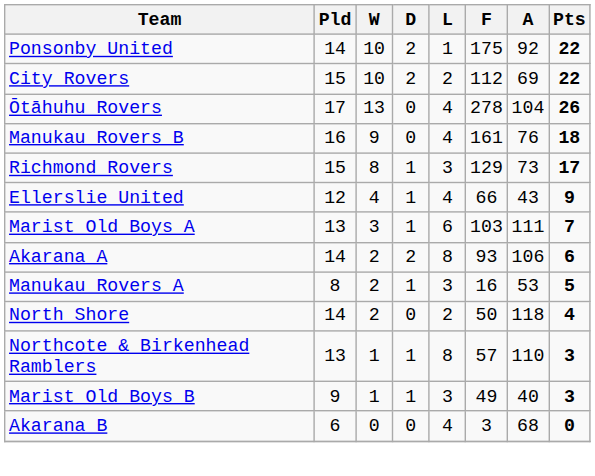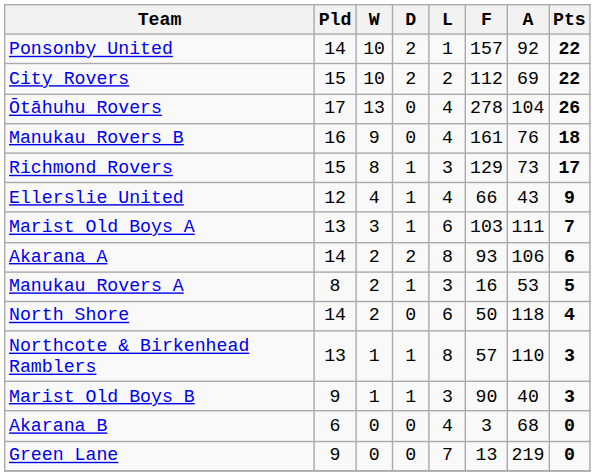Ponsonby United | F: 175 -> 157
North Shore | L: 2 -> 6
Marist Old Boys B | F: 49 -> 90
+ row: Green Lane | 9 | 0 | 0 | 7 | 13 | 219 | 0
